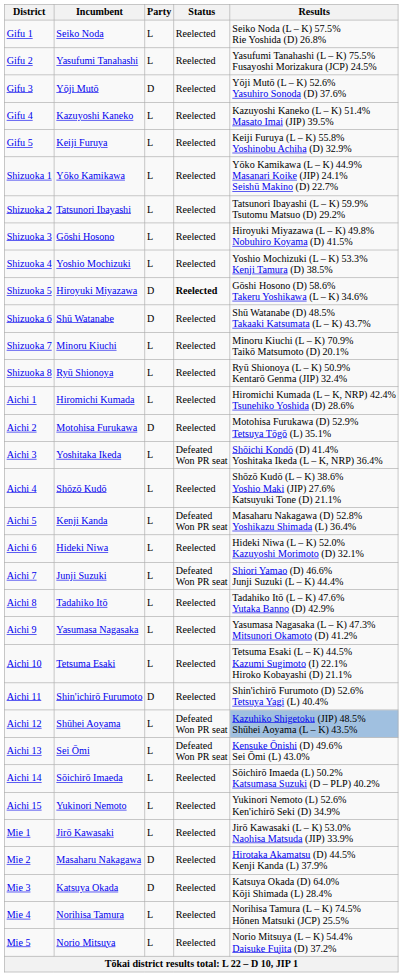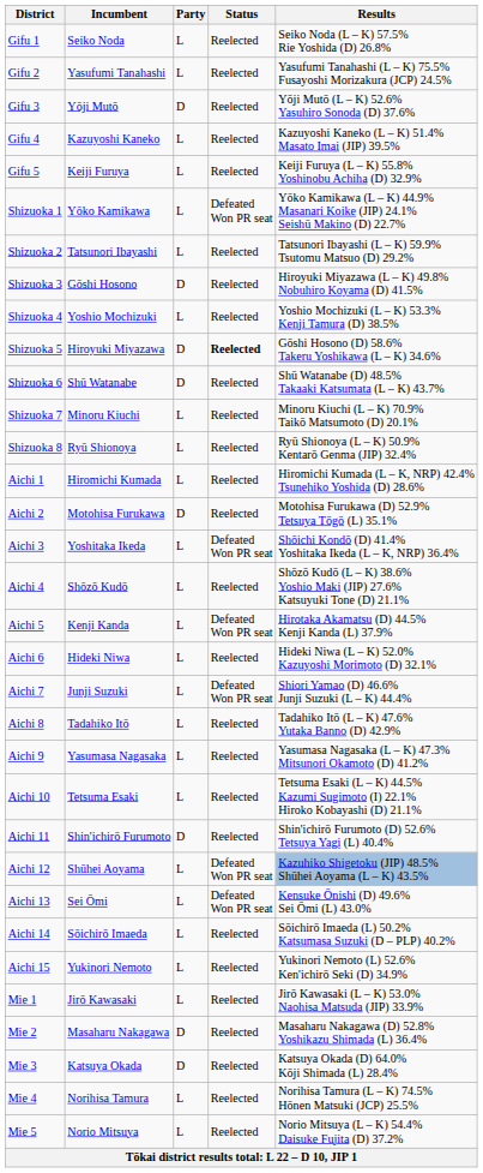Shizuoka 1 | Status: Reelected -> Defeated Won PR seat
Shizuoka 3 | Party: L -> D
Aichi 5 | Results: Masaharu Nakagawa (D) 52.8% Yoshikazu Shimada (L) 36.4% -> Hirotaka Akamatsu (D) 44.5% Kenji Kanda (L) 37.9%
Mie 2 | Results: Hirotaka Akamatsu (D) 44.5% Kenji Kanda (L) 37.9% -> Masaharu Nakagawa (D) 52.8% Yoshikazu Shimada (L) 36.4%
